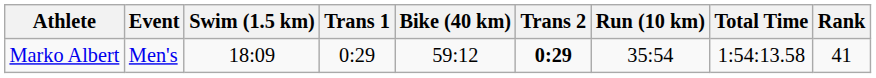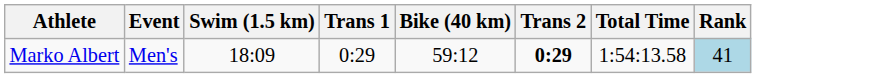- column: Run (10 km) | 35:54
Marko Albert | Rank: no background -> lightblue background
